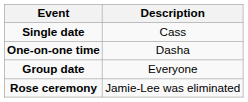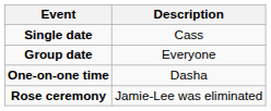rows swapped: Group date <-> One-on-one time
